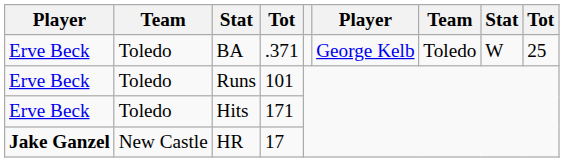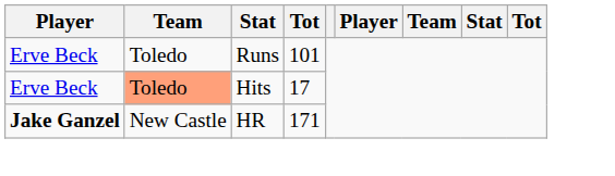- row: Erve Beck | Toledo | BA | .371 | George Kelb | Toledo | W | 25
Hits | column 2: no background -> lightsalmon background
Hits | column 4: 171 -> 17
HR | column 4: 17 -> 171
